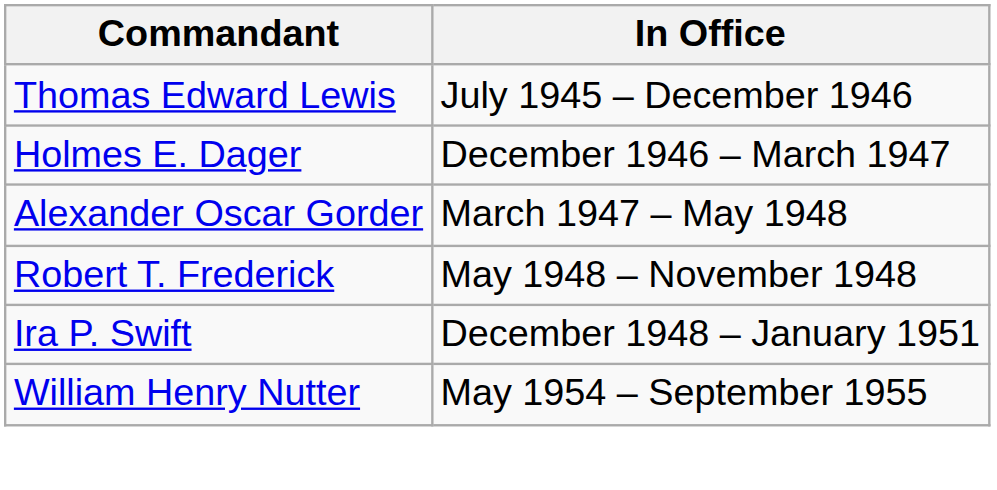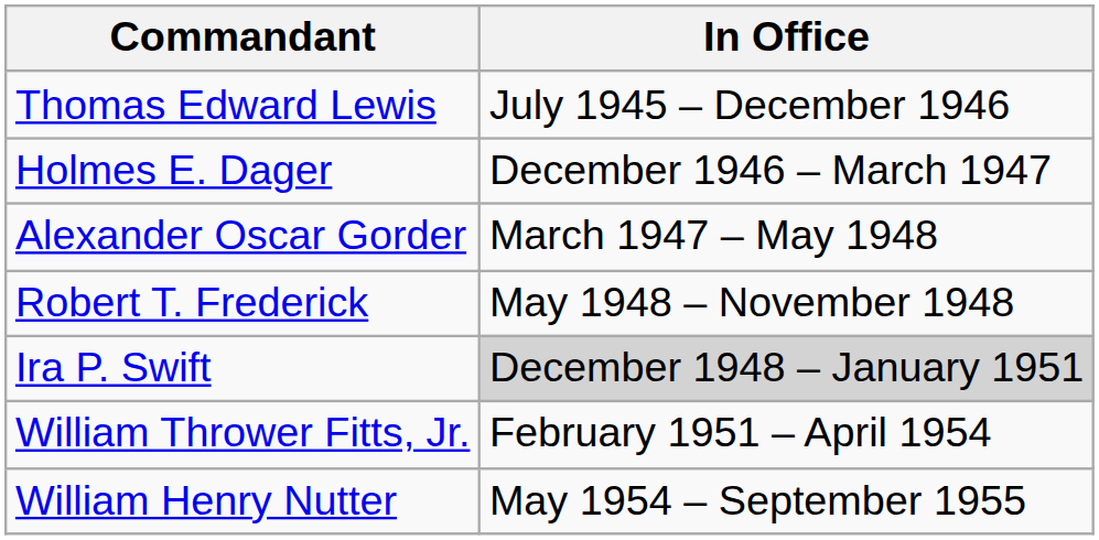Ira P. Swift | In Office: no background -> lightgrey background
+ row: William Thrower Fitts, Jr. | February 1951 – April 1954
